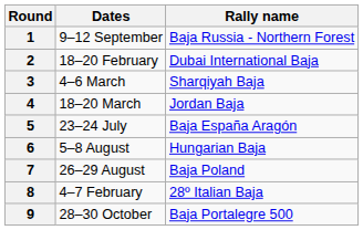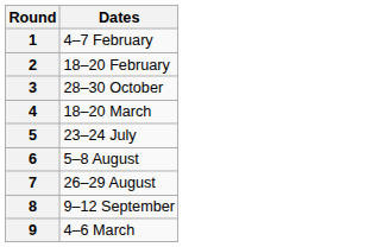- column: Rally name | Baja Russia - Northern Forest | Dubai International Baja | Sharqiyah Baja | Jordan Baja | Baja España Aragón | Hungarian Baja | Baja Poland | 28º Italian Baja | Baja Portalegre 500
1 | Dates: 9–12 September -> 4–7 February
3 | Dates: 4–6 March -> 28–30 October
8 | Dates: 4–7 February -> 9–12 September
9 | Dates: 28–30 October -> 4–6 March
